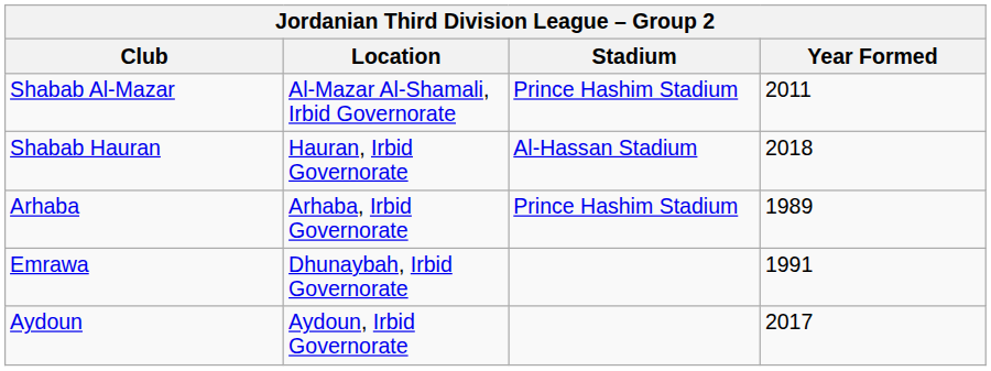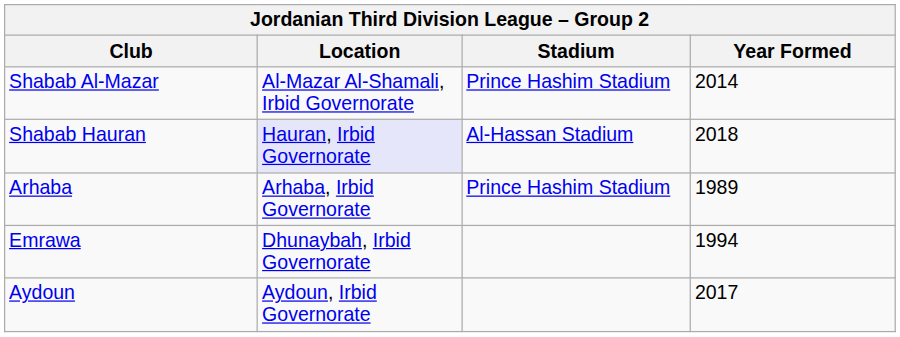Shabab Al-Mazar | Year Formed: 2011 -> 2014
Shabab Hauran | Location: no background -> lavender background
Emrawa | Year Formed: 1991 -> 1994
